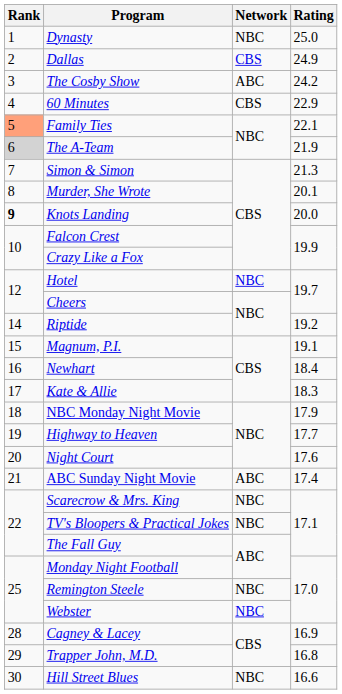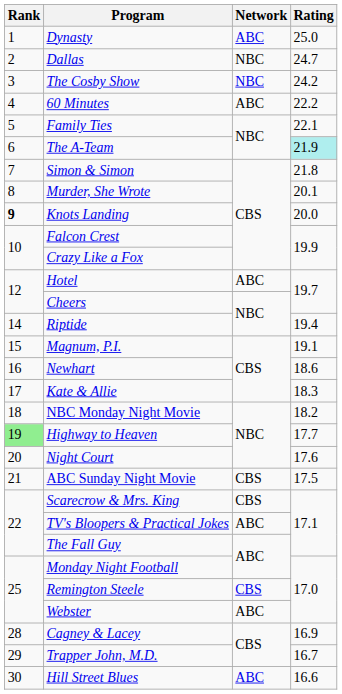Dynasty | Network: NBC -> ABC
Dallas | Network: CBS -> NBC
Dallas | Rating: 24.9 -> 24.7
The Cosby Show | Network: ABC -> NBC
60 Minutes | Network: CBS -> ABC
60 Minutes | Rating: 22.9 -> 22.2
Family Ties | Rank: lightsalmon background -> no background
The A-Team | Rank: lightgrey background -> no background
The A-Team | Rating: no background -> paleturquoise background
Simon & Simon | Rating: 21.3 -> 21.8
Hotel | Network: NBC -> ABC
Riptide | Rating: 19.2 -> 19.4
Newhart | Rating: 18.4 -> 18.6
NBC Monday Night Movie | Rating: 17.9 -> 18.2
Highway to Heaven | Rank: no background -> lightgreen background
ABC Sunday Night Movie | Network: ABC -> CBS
ABC Sunday Night Movie | Rating: 17.4 -> 17.5
Scarecrow & Mrs. King | Network: NBC -> CBS
TV's Bloopers & Practical Jokes | Network: NBC -> ABC
Remington Steele | Network: NBC -> CBS
Webster | Network: NBC -> ABC
Trapper John, M.D. | Rating: 16.8 -> 16.7
Hill Street Blues | Network: NBC -> ABC
